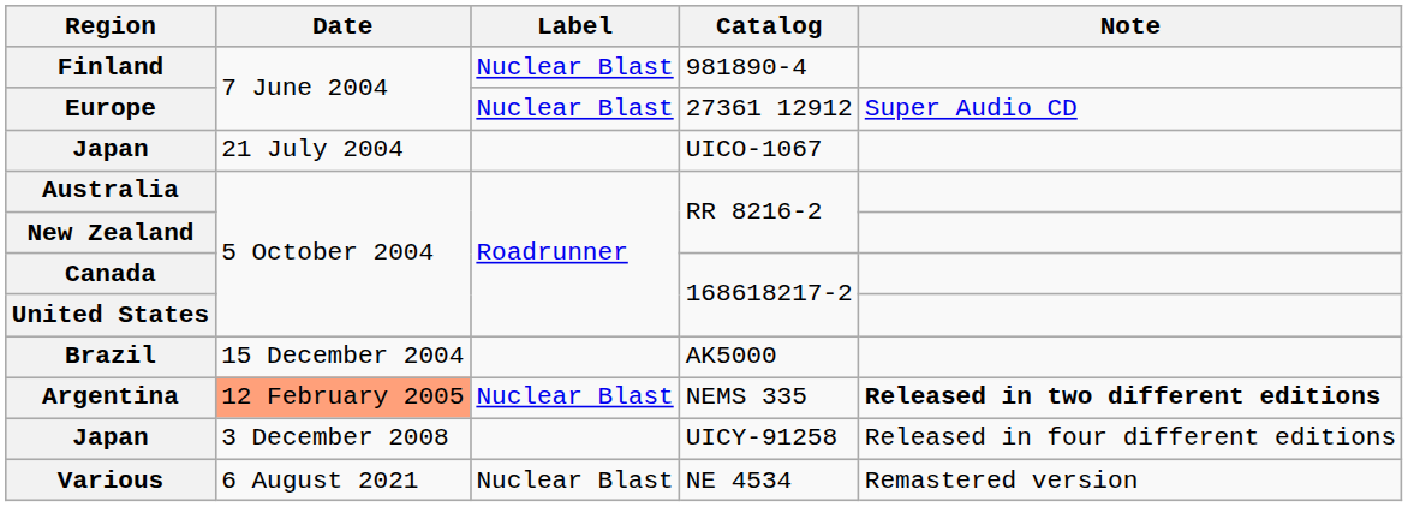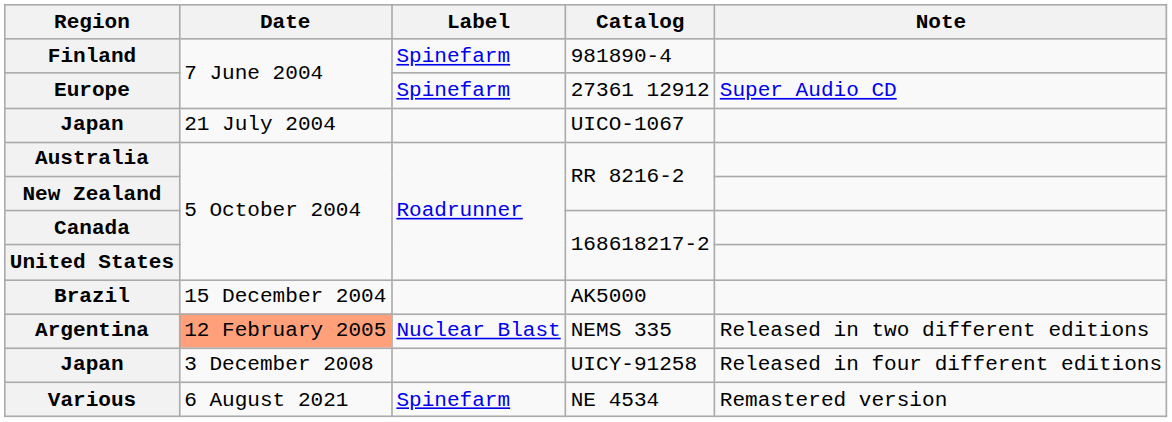Finland | Label: Nuclear Blast -> Spinefarm
Europe | Label: Nuclear Blast -> Spinefarm
Argentina | Note: bold -> normal
Various | Label: Nuclear Blast -> Spinefarm
